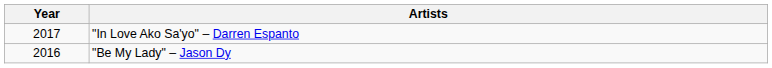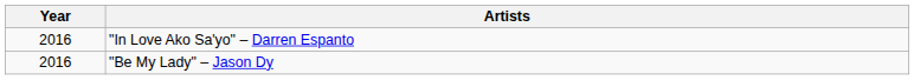"In Love Ako Sa'yo" – Darren Espanto | Year: 2017 -> 2016
